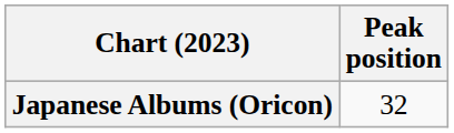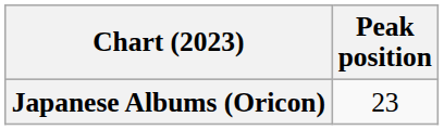Japanese Albums (Oricon) | Peak position: 32 -> 23
